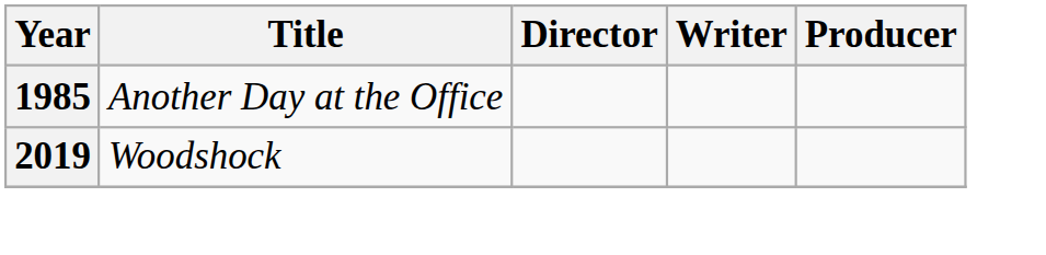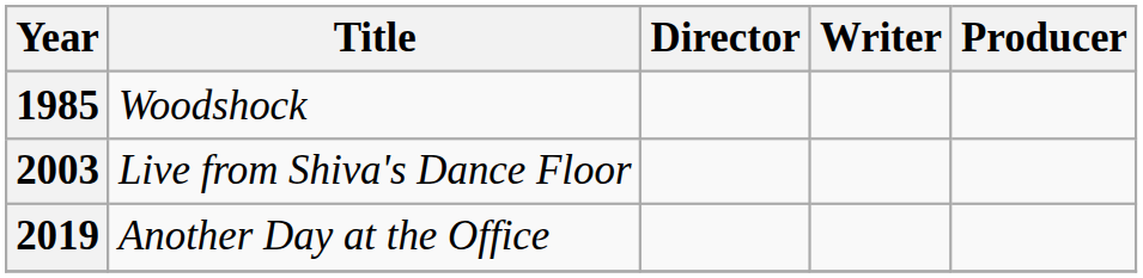1985 | Title: Another Day at the Office -> Woodshock
+ row: 2003 | Live from Shiva's Dance Floor
2019 | Title: Woodshock -> Another Day at the Office
